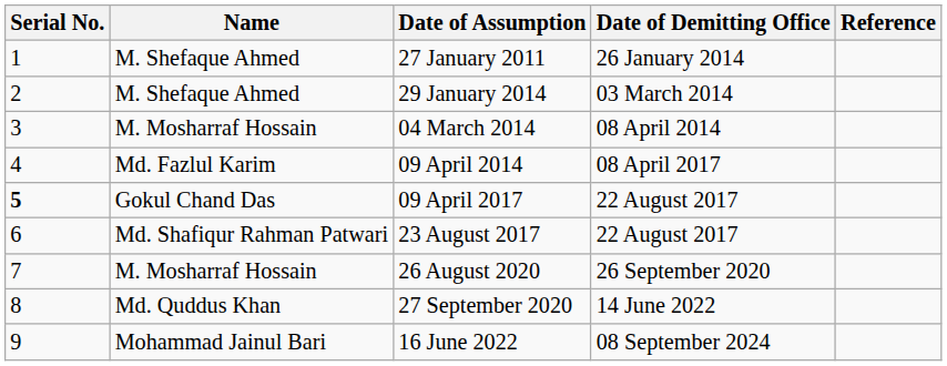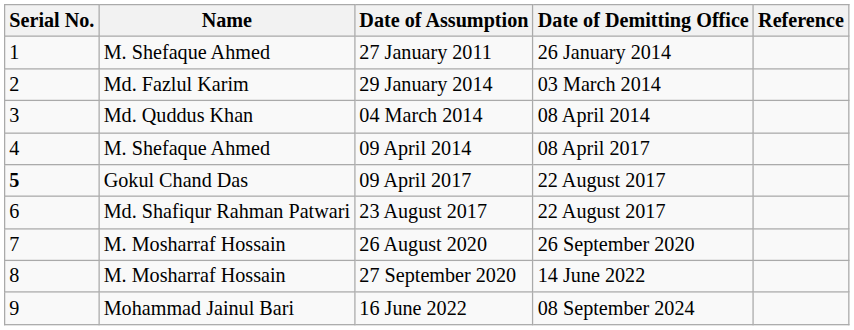29 January 2014 | Name: M. Shefaque Ahmed -> Md. Fazlul Karim
04 March 2014 | Name: M. Mosharraf Hossain -> Md. Quddus Khan
09 April 2014 | Name: Md. Fazlul Karim -> M. Shefaque Ahmed
27 September 2020 | Name: Md. Quddus Khan -> M. Mosharraf Hossain
